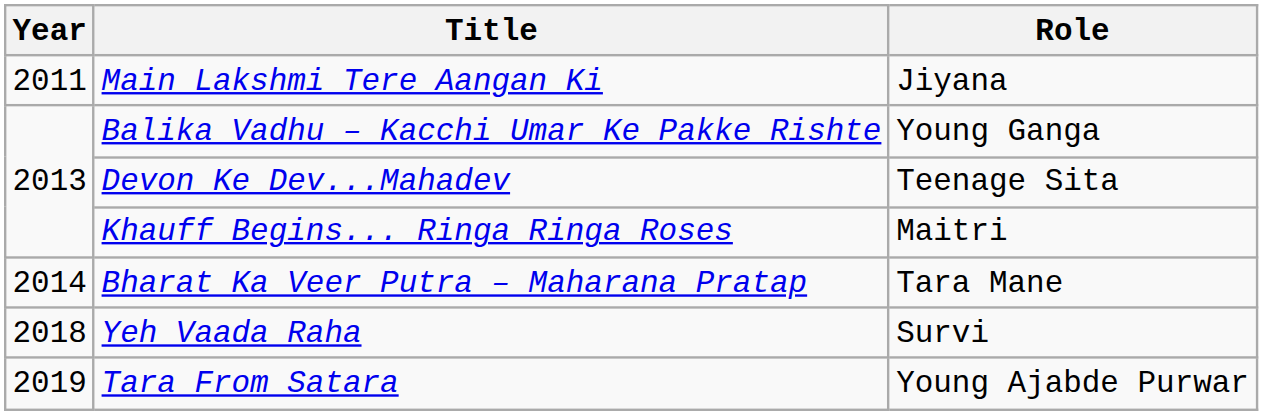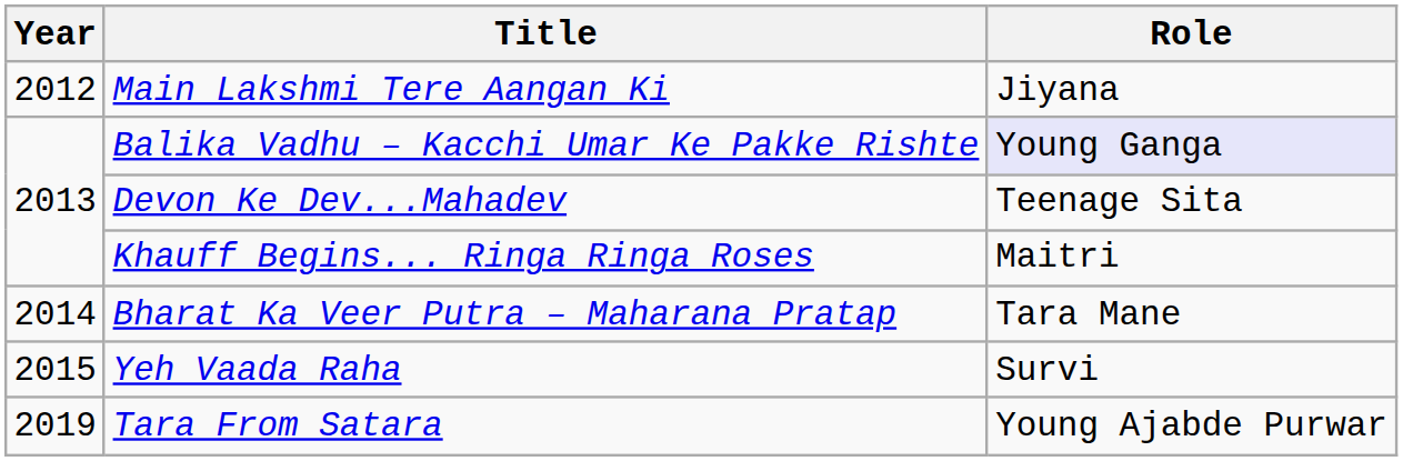Main Lakshmi Tere Aangan Ki | Year: 2011 -> 2012
Balika Vadhu – Kacchi Umar Ke Pakke Rishte | Role: no background -> lavender background
Yeh Vaada Raha | Year: 2018 -> 2015
